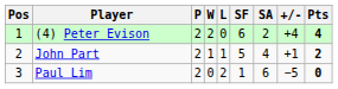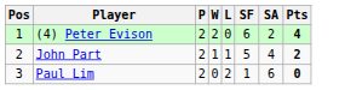- column: +/- | +4 | +1 | −5
